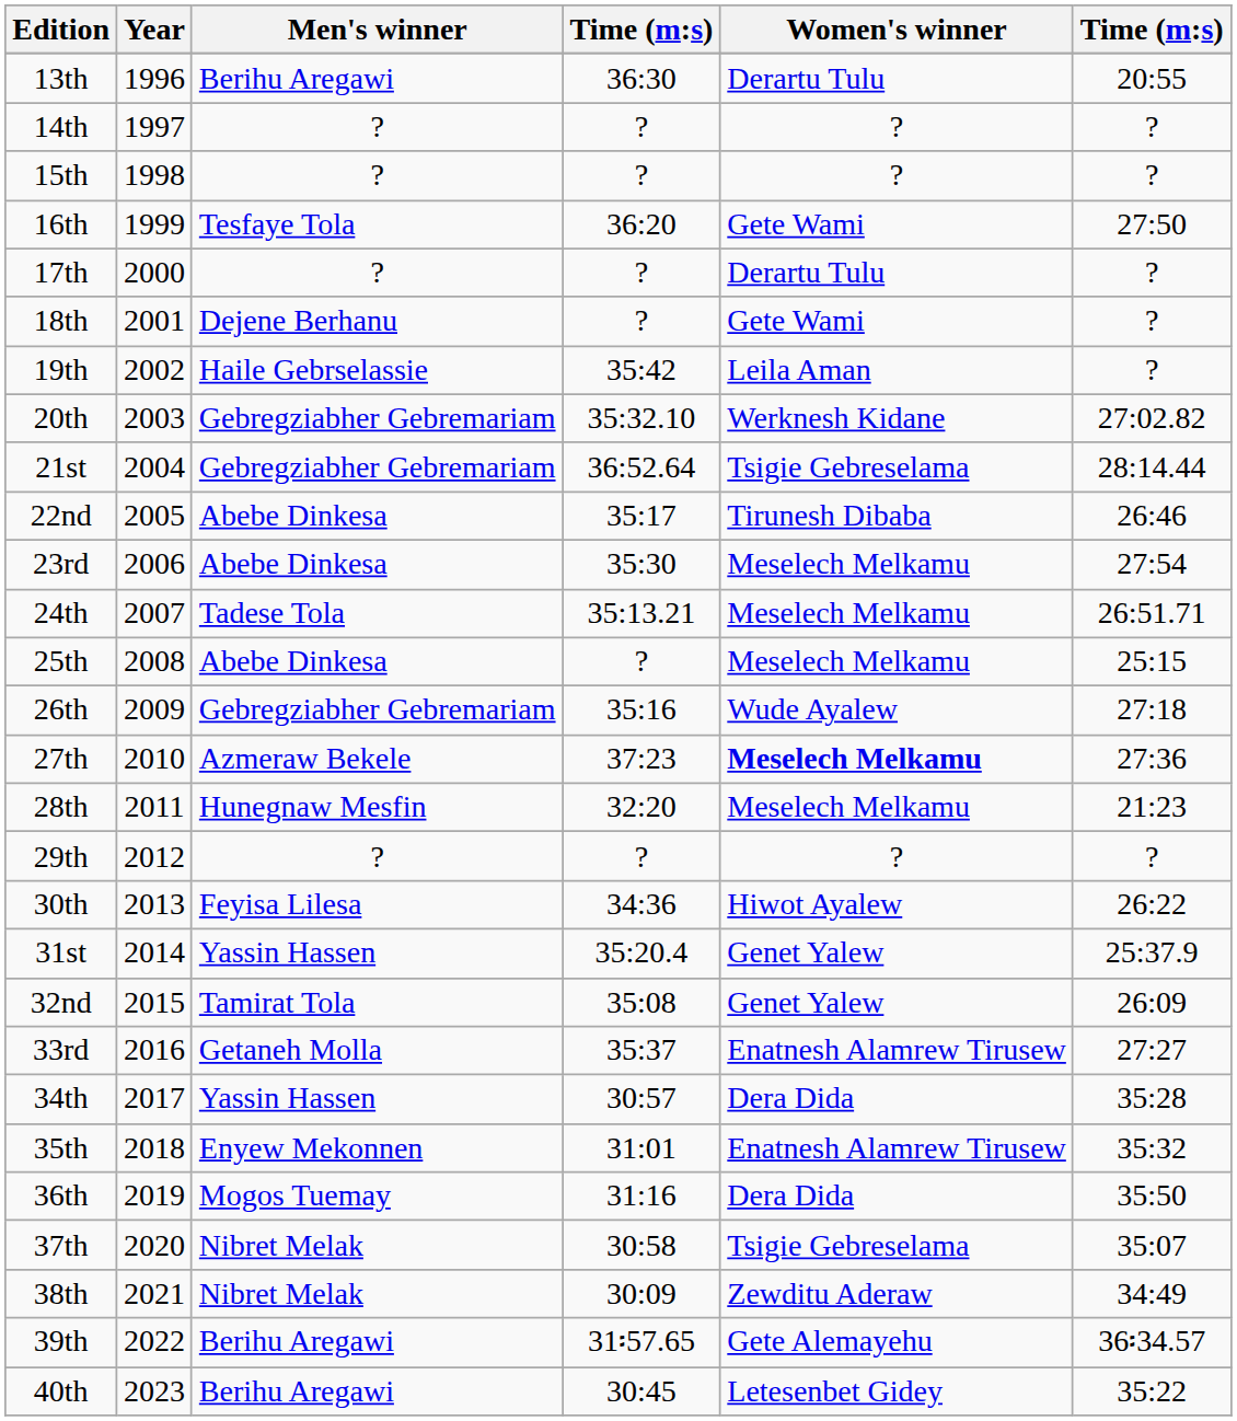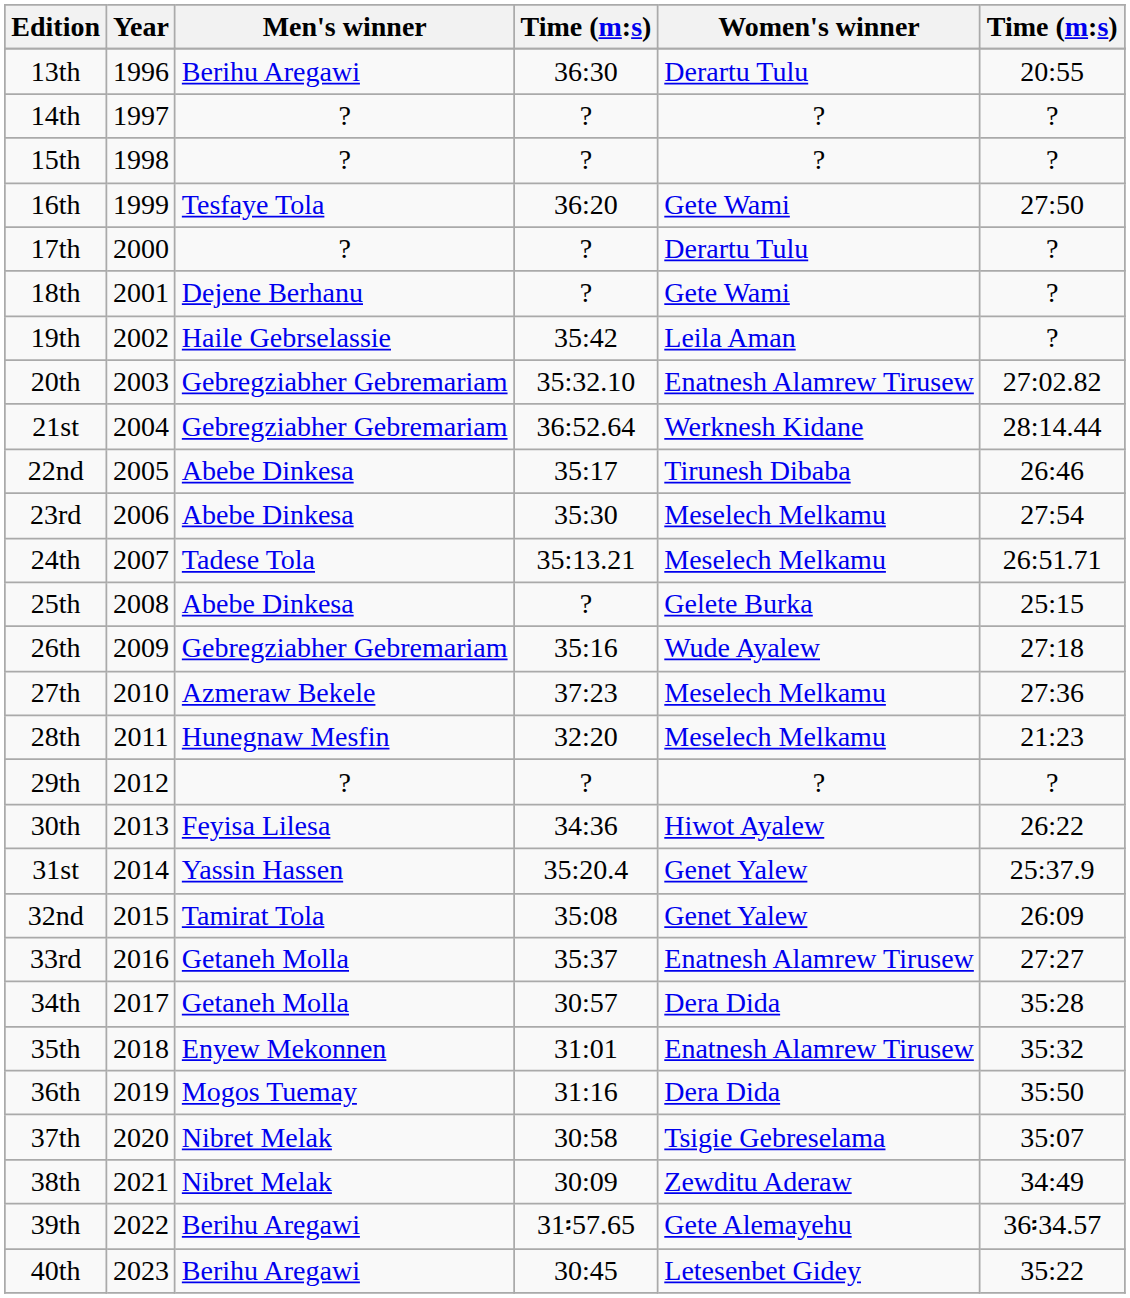20th | Women's winner: Werknesh Kidane -> Enatnesh Alamrew Tirusew
21st | Women's winner: Tsigie Gebreselama -> Werknesh Kidane
25th | Women's winner: Meselech Melkamu -> Gelete Burka
27th | Women's winner: bold -> normal
34th | Men's winner: Yassin Hassen -> Getaneh Molla
